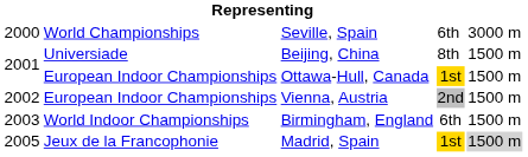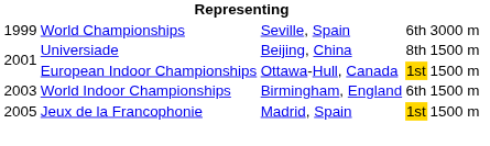Seville, Spain | column 1: 2000 -> 1999
- row: 2002 | European Indoor Championships | Vienna, Austria | 2nd | 1500 m
Madrid, Spain | column 5: lightgrey background -> no background
